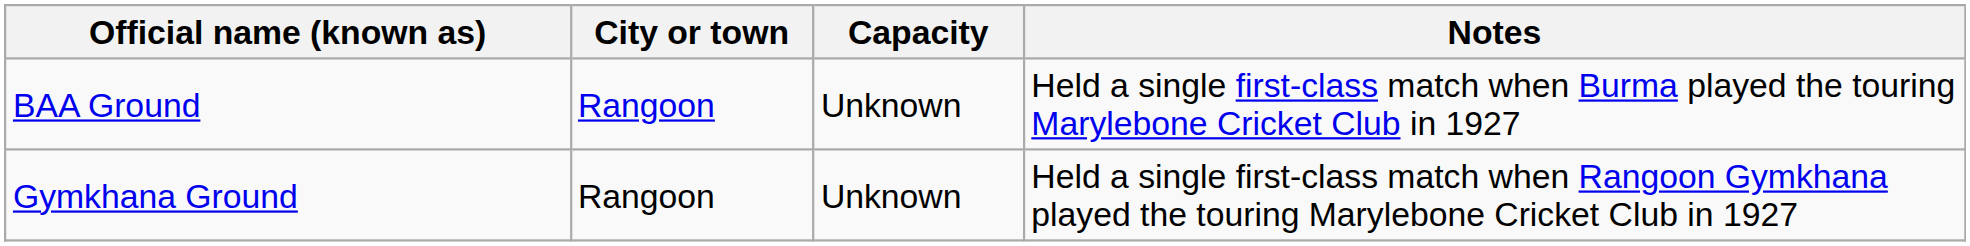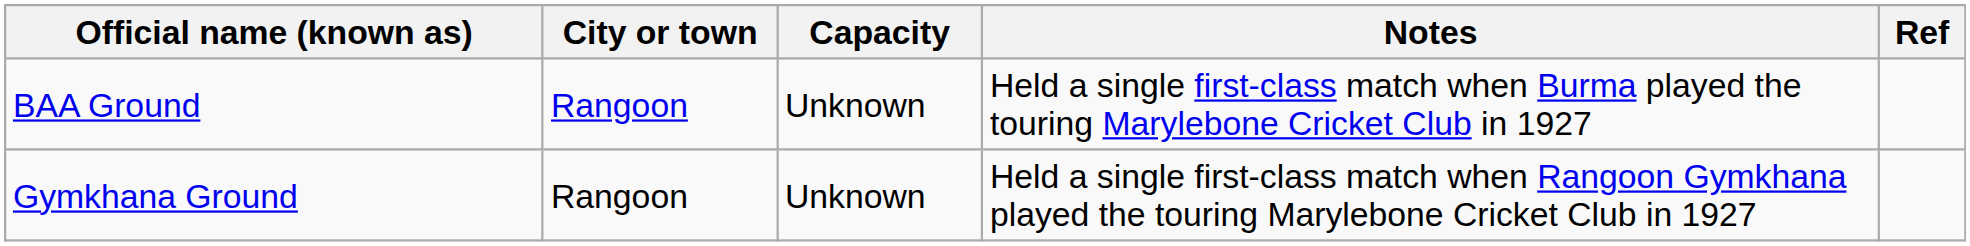+ column: Ref
